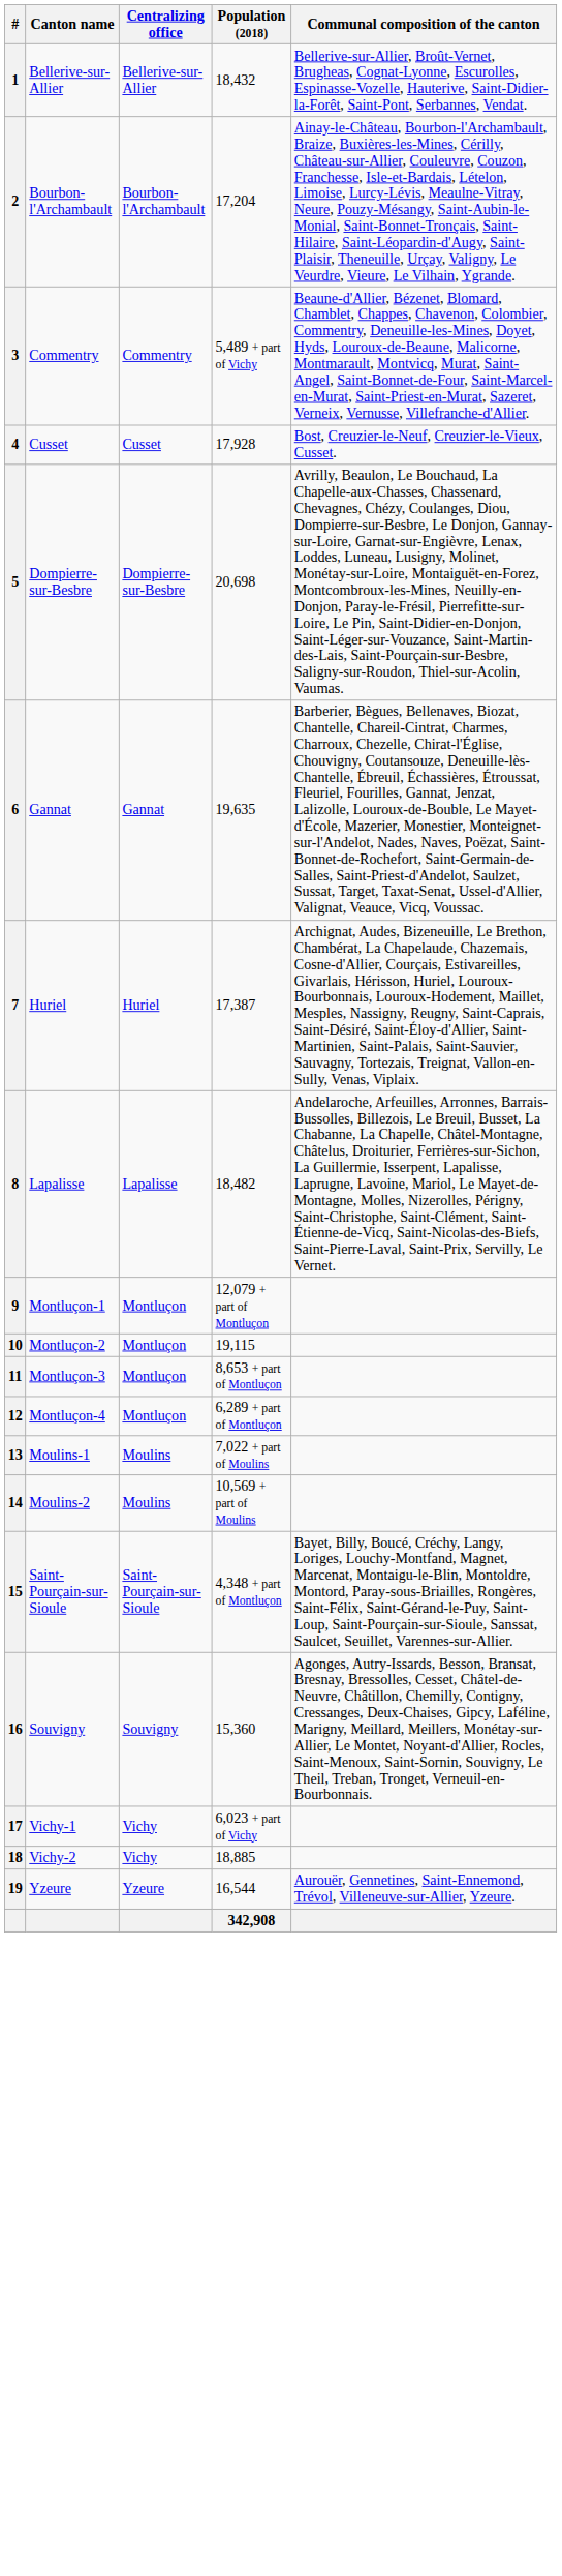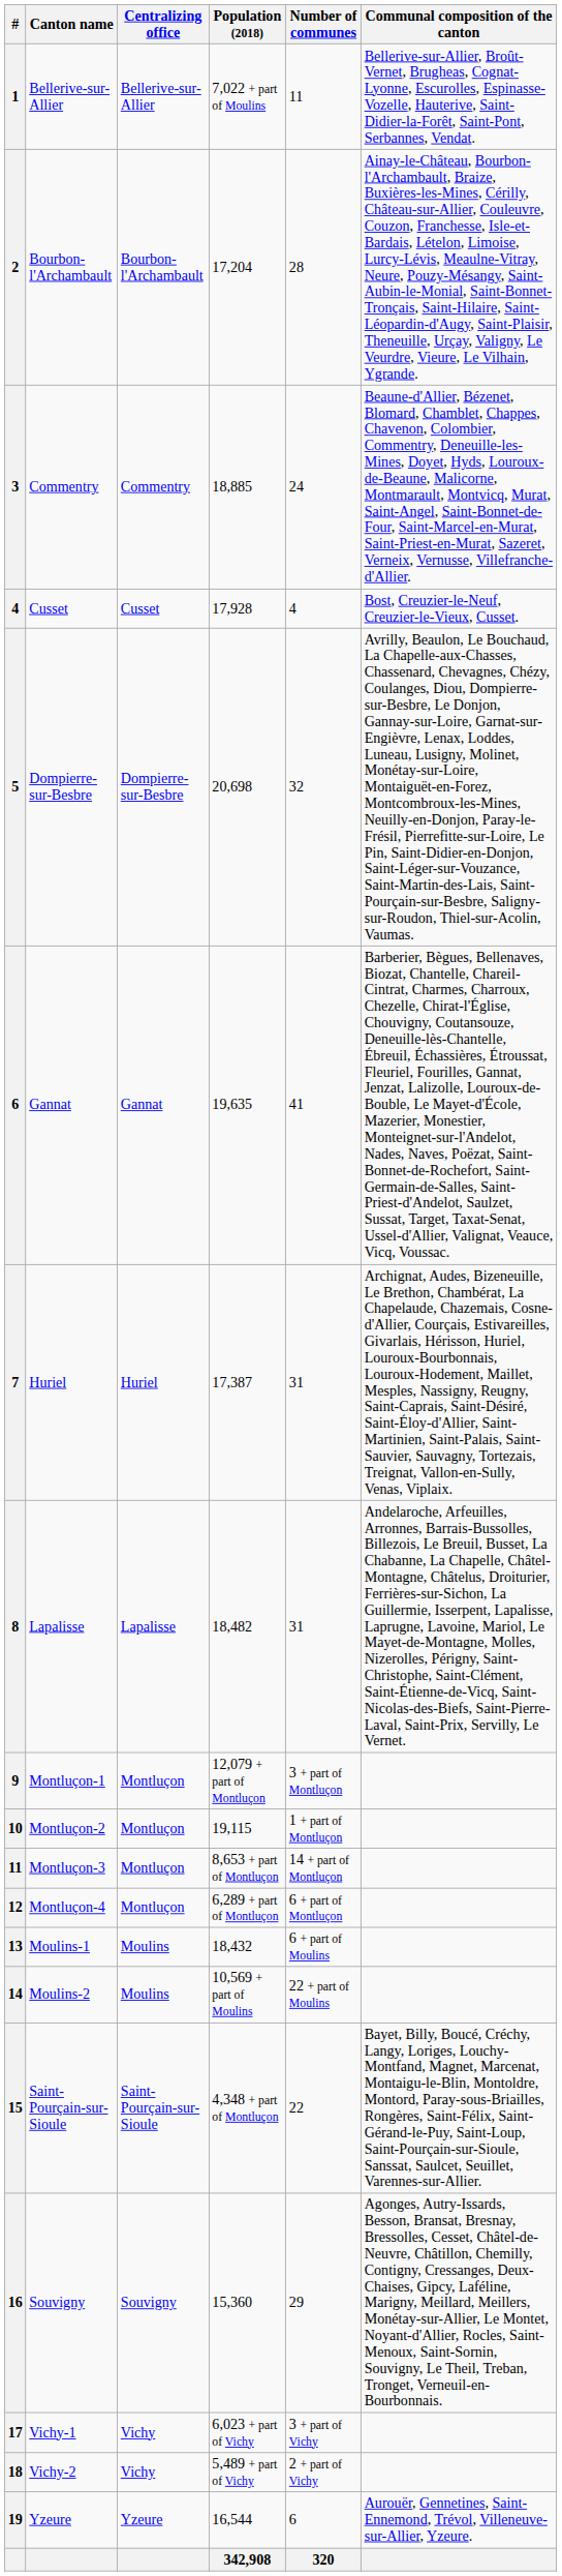+ column: Number of communes | 11 | 28 | 24 | 4 | 32 | 41 | 31 | 31 | 3 + part of Montluçon | 1 + part of Montluçon | 14 + part of Montluçon | 6 + part of Montluçon | 6 + part of Moulins | 22 + part of Moulins | 22 | 29 | 3 + part of Vichy | 2 + part of Vichy | 6 | 320
1 | Population (2018): 18,432 -> 7,022 + part of Moulins
3 | Population (2018): 5,489 + part of Vichy -> 18,885
13 | Population (2018): 7,022 + part of Moulins -> 18,432
18 | Population (2018): 18,885 -> 5,489 + part of Vichy
